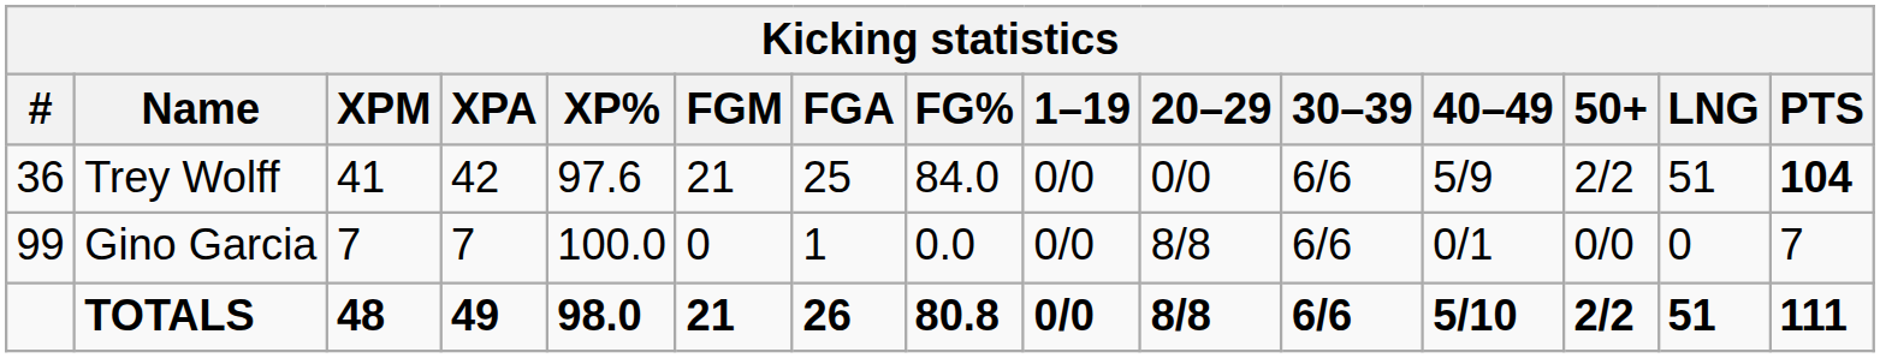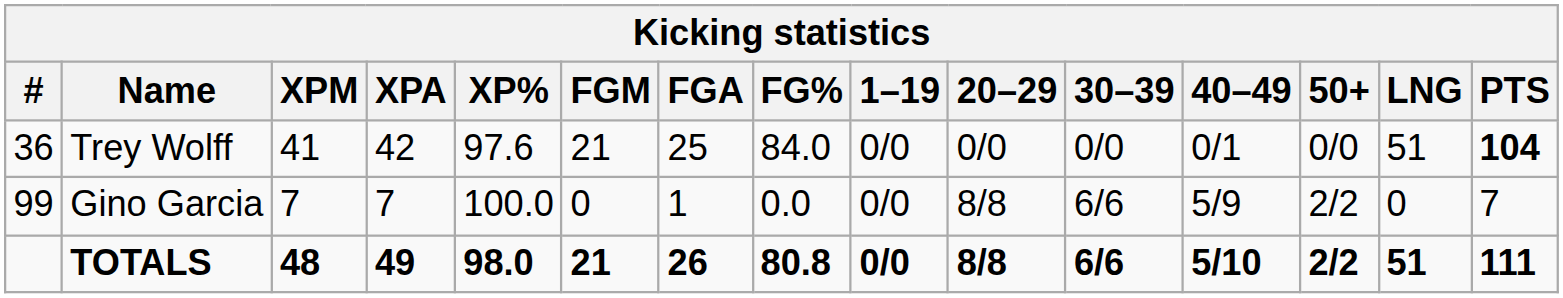Trey Wolff | 30–39: 6/6 -> 0/0
Trey Wolff | 40–49: 5/9 -> 0/1
Trey Wolff | 50+: 2/2 -> 0/0
Gino Garcia | 40–49: 0/1 -> 5/9
Gino Garcia | 50+: 0/0 -> 2/2
